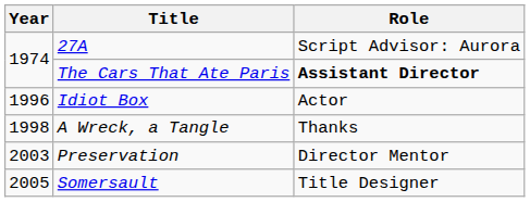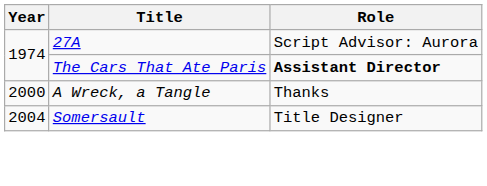- row: 1996 | Idiot Box | Actor
A Wreck, a Tangle | Year: 1998 -> 2000
- row: 2003 | Preservation | Director Mentor
Somersault | Year: 2005 -> 2004
